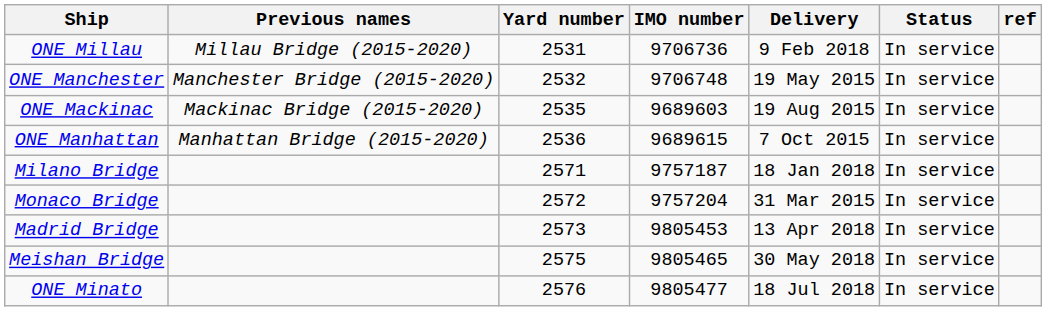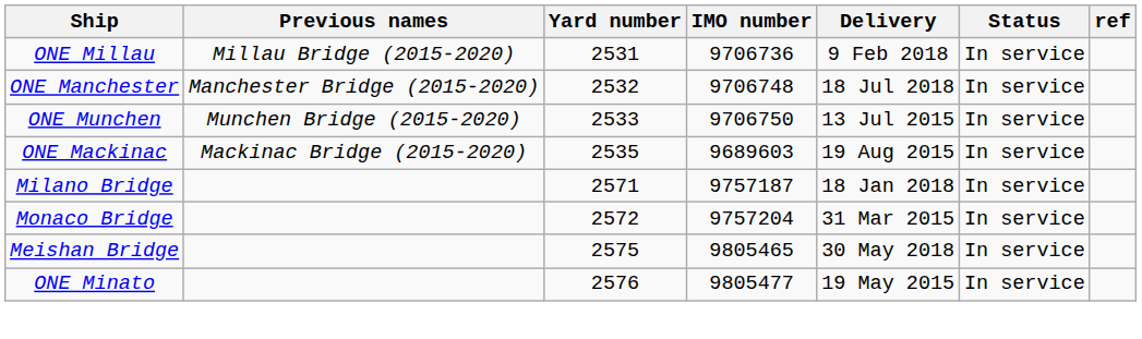ONE Manchester | Delivery: 19 May 2015 -> 18 Jul 2018
+ row: ONE Munchen | Munchen Bridge (2015-2020) | 2533 | 9706750 | 13 Jul 2015 | In service
- row: ONE Manhattan | Manhattan Bridge (2015-2020) | 2536 | 9689615 | 7 Oct 2015 | In service
- row: Madrid Bridge | 2573 | 9805453 | 13 Apr 2018 | In service
ONE Minato | Delivery: 18 Jul 2018 -> 19 May 2015
